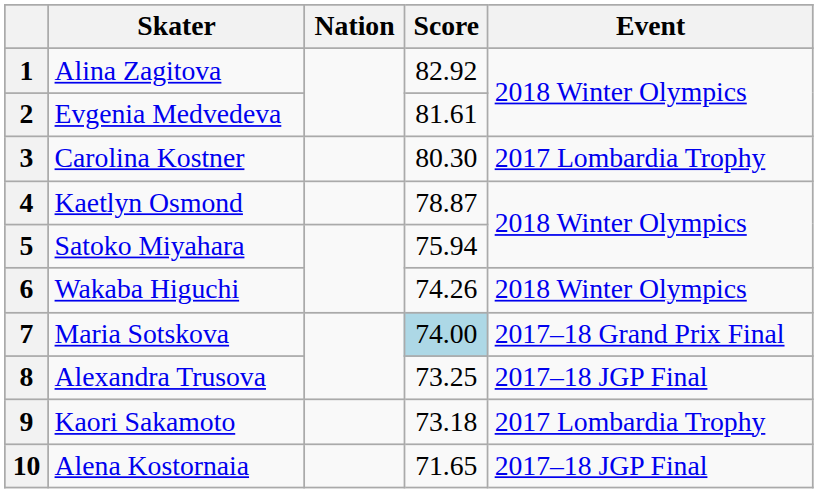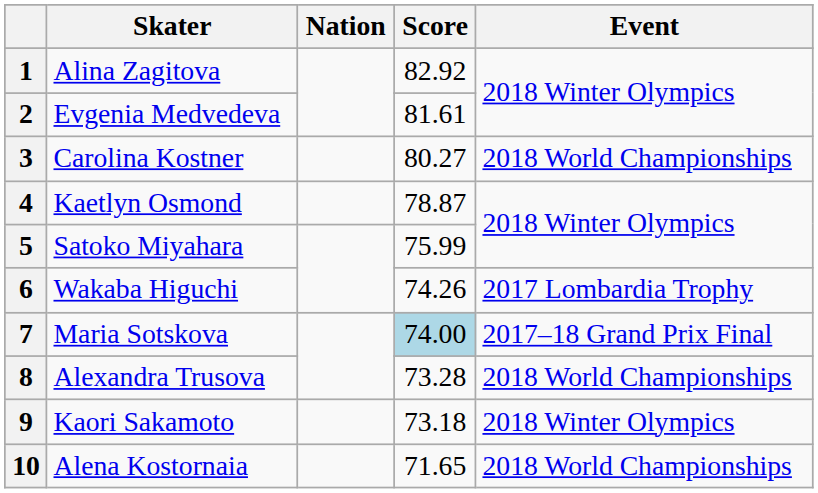3 | Score: 80.30 -> 80.27
3 | Event: 2017 Lombardia Trophy -> 2018 World Championships
5 | Score: 75.94 -> 75.99
6 | Event: 2018 Winter Olympics -> 2017 Lombardia Trophy
8 | Score: 73.25 -> 73.28
8 | Event: 2017–18 JGP Final -> 2018 World Championships
9 | Event: 2017 Lombardia Trophy -> 2018 Winter Olympics
10 | Event: 2017–18 JGP Final -> 2018 World Championships
